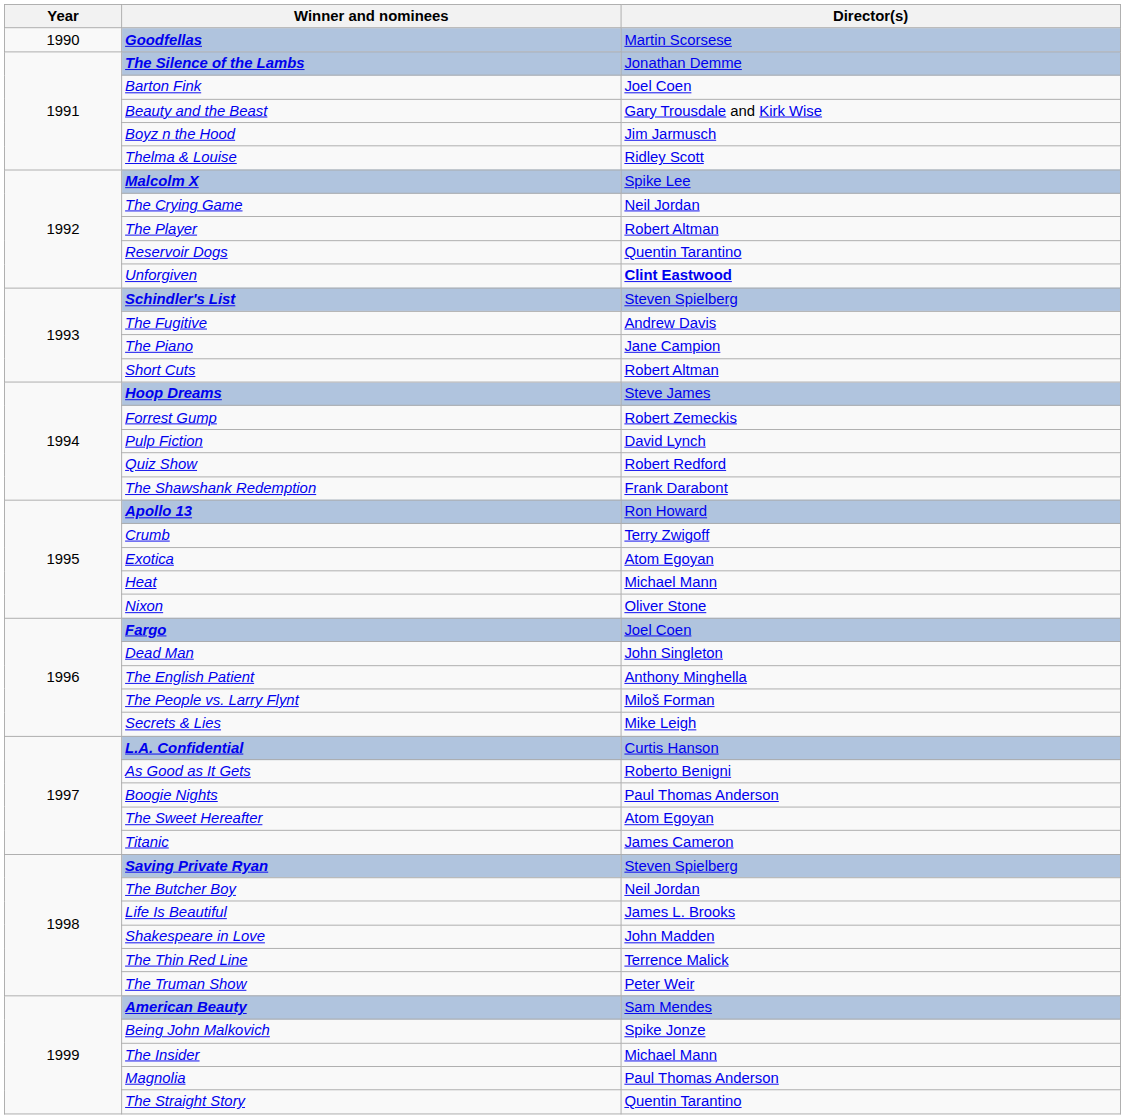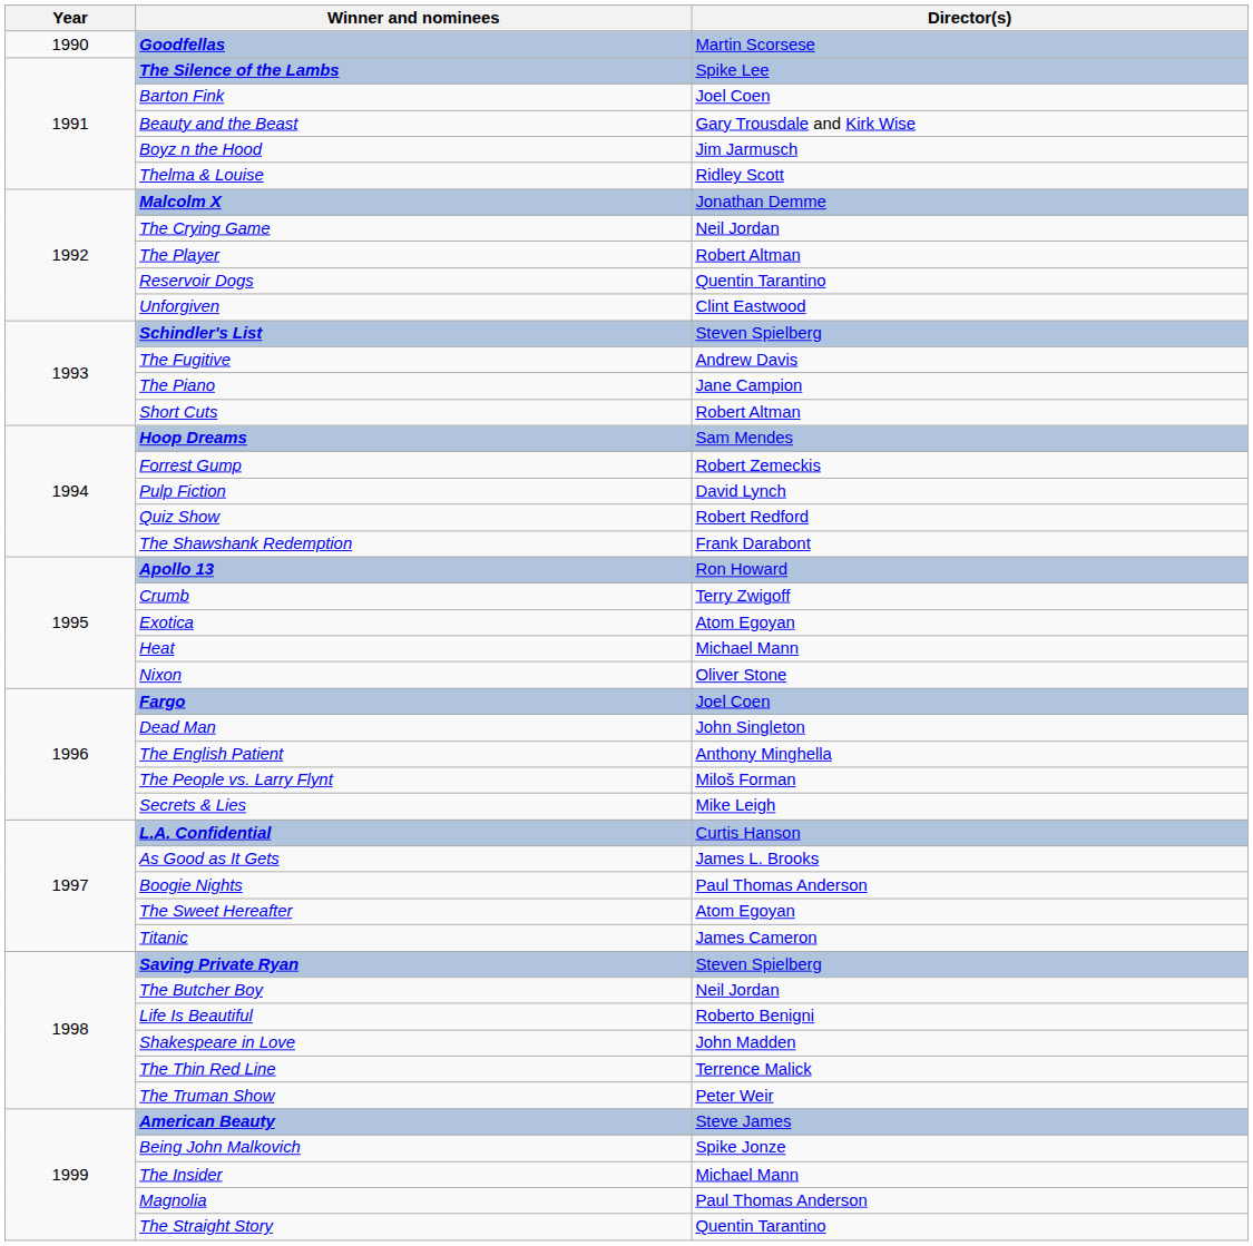The Silence of the Lambs | Director(s): Jonathan Demme -> Spike Lee
Malcolm X | Director(s): Spike Lee -> Jonathan Demme
Unforgiven | Director(s): bold -> normal
Hoop Dreams | Director(s): Steve James -> Sam Mendes
As Good as It Gets | Director(s): Roberto Benigni -> James L. Brooks
Life Is Beautiful | Director(s): James L. Brooks -> Roberto Benigni
American Beauty | Director(s): Sam Mendes -> Steve James
